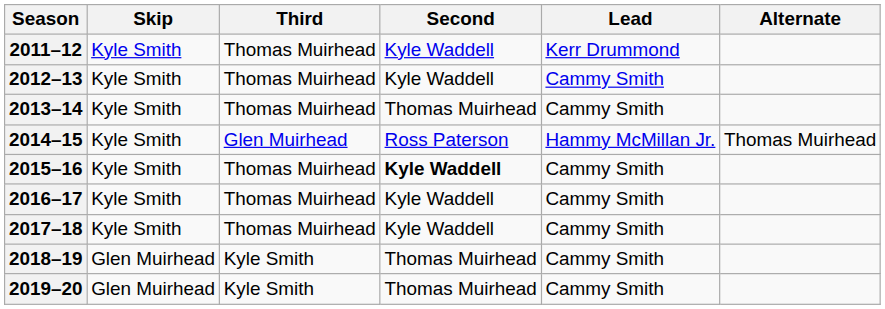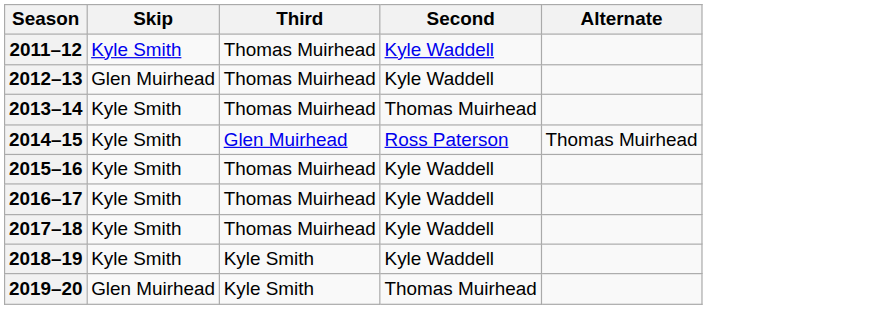- column: Lead | Kerr Drummond | Cammy Smith | Cammy Smith | Hammy McMillan Jr. | Cammy Smith | Cammy Smith | Cammy Smith | Cammy Smith | Cammy Smith
2012–13 | Skip: Kyle Smith -> Glen Muirhead
2015–16 | Second: bold -> normal
2018–19 | Skip: Glen Muirhead -> Kyle Smith
2018–19 | Second: Thomas Muirhead -> Kyle Waddell
